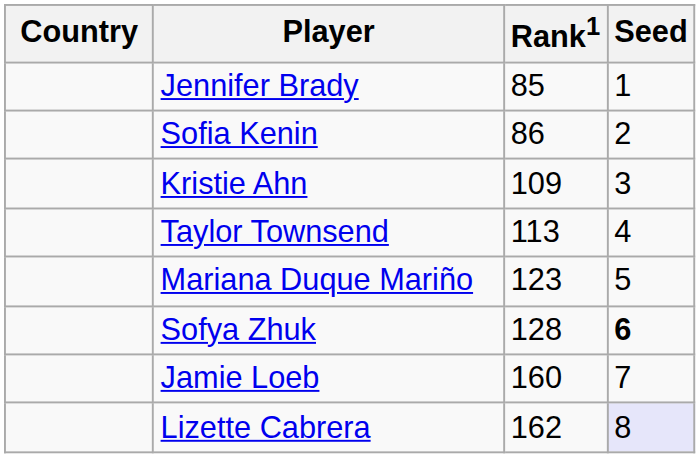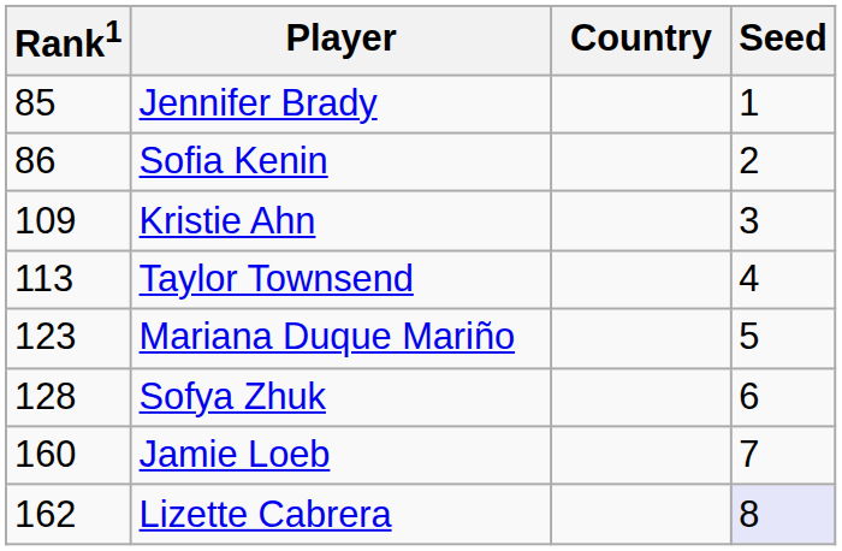columns swapped: Country <-> Rank1
Sofya Zhuk | Seed: bold -> normal
